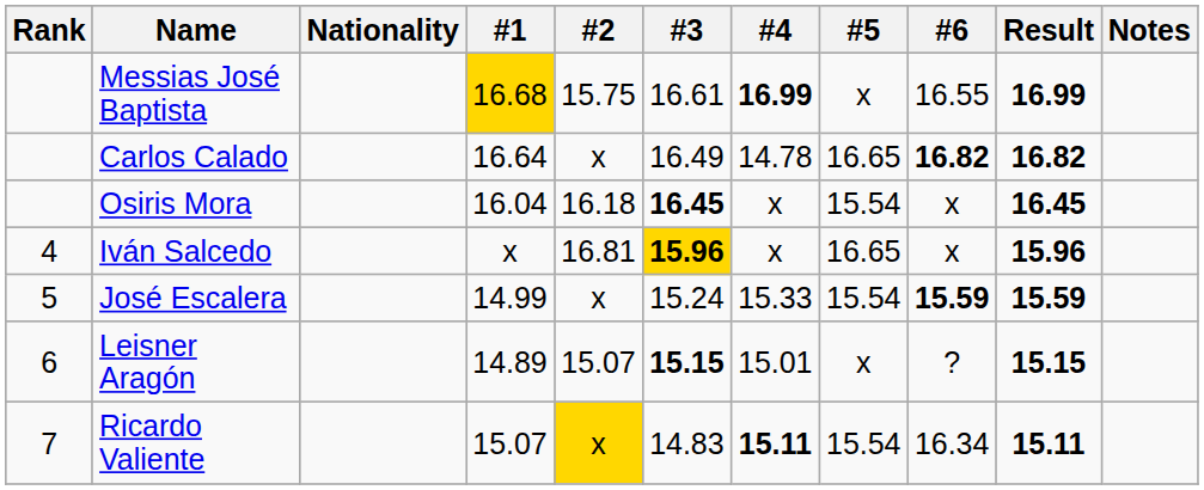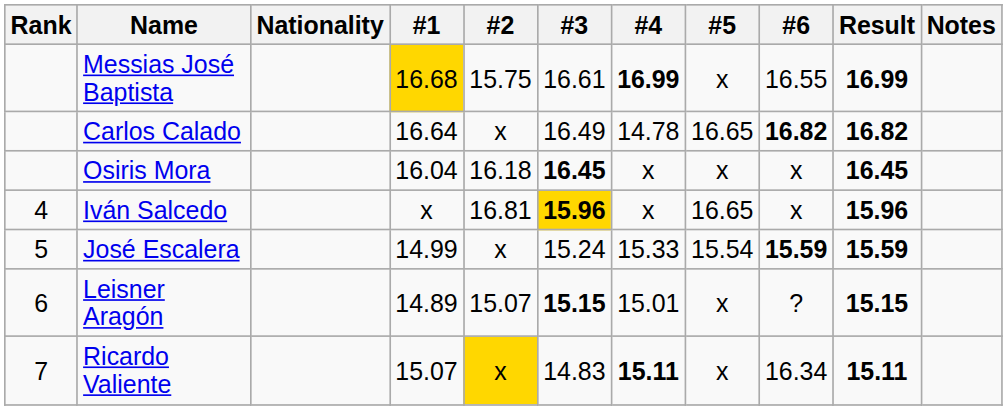Osiris Mora | #5: 15.54 -> x
Ricardo Valiente | #5: 15.54 -> x
